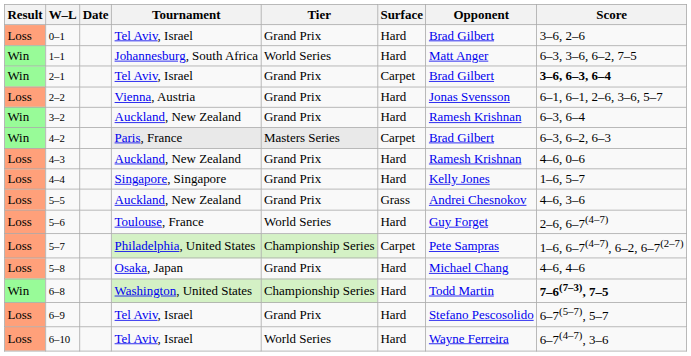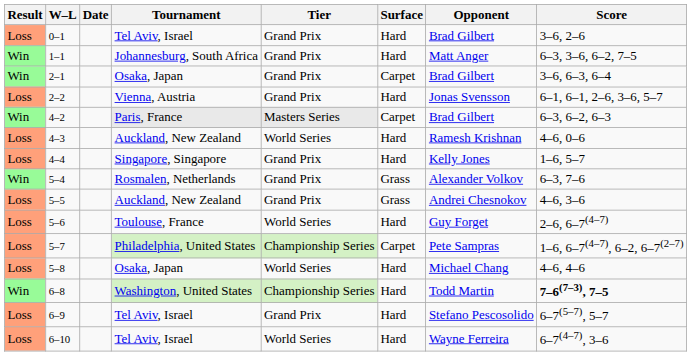1–1 | Tier: World Series -> Grand Prix
2–1 | Tournament: Tel Aviv, Israel -> Osaka, Japan
2–1 | Score: bold -> normal
- row: Win | 3–2 | Auckland, New Zealand | Grand Prix | Hard | Ramesh Krishnan | 6–3, 6–4
4–3 | Tier: Grand Prix -> World Series
+ row: Win | 5–4 | Rosmalen, Netherlands | Grand Prix | Grass | Alexander Volkov | 6–3, 7–6
5–8 | Tier: Grand Prix -> World Series
